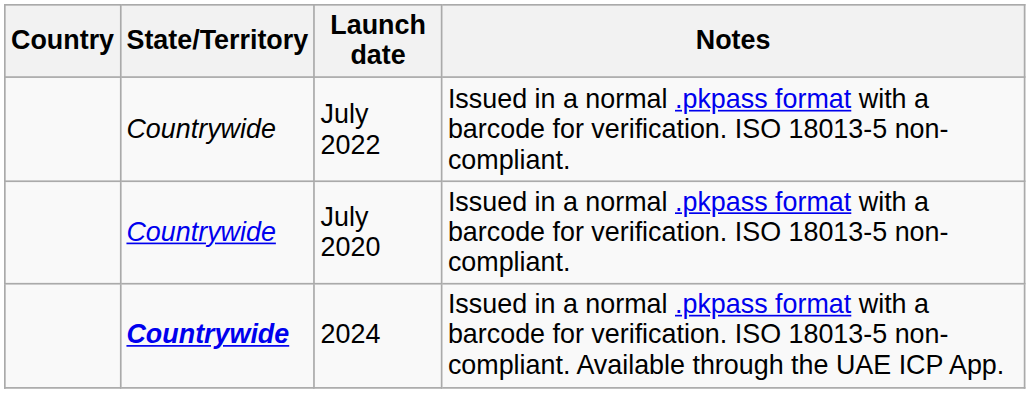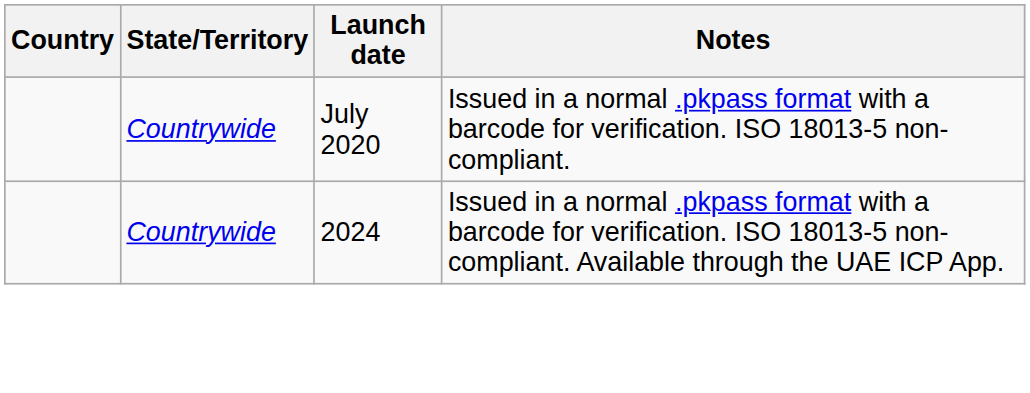- row: Countrywide | July 2022 | Issued in a normal .pkpass format with a barcode for verification. ISO 18013-5 non-compliant.
2024 | State/Territory: bold -> normal
